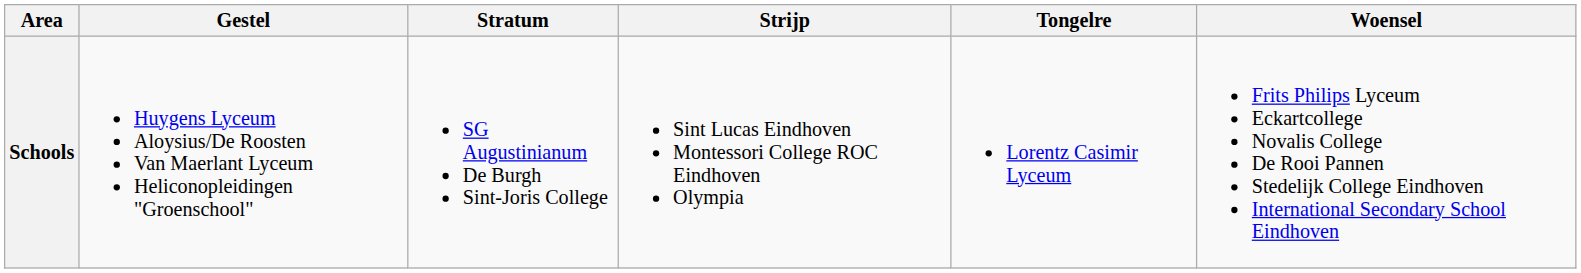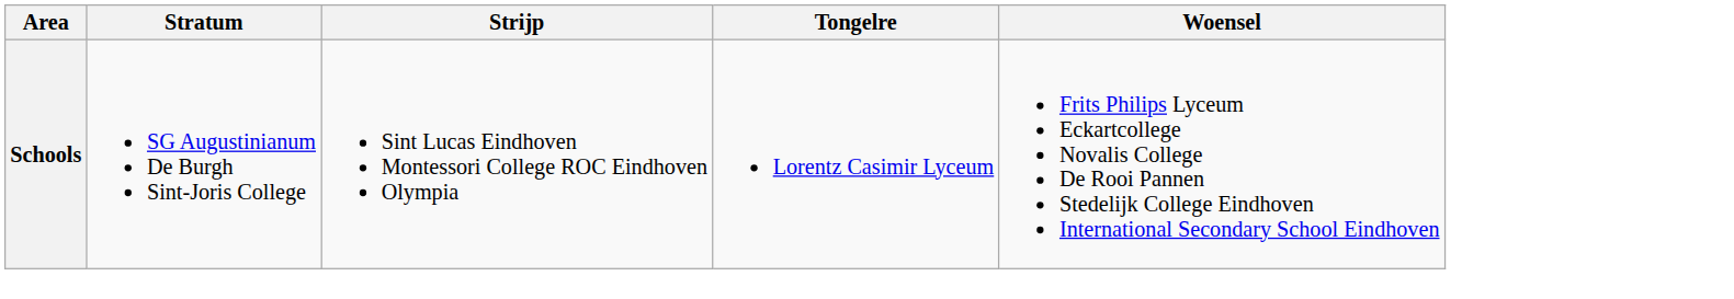- column: Gestel | Huygens Lyceum Aloysius/De Roosten Van Maerlant Lyceum Heliconopleidingen "Groenschool"
